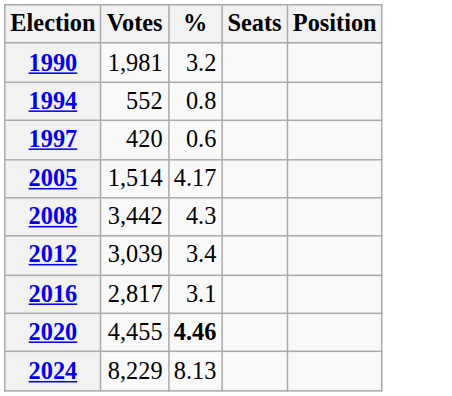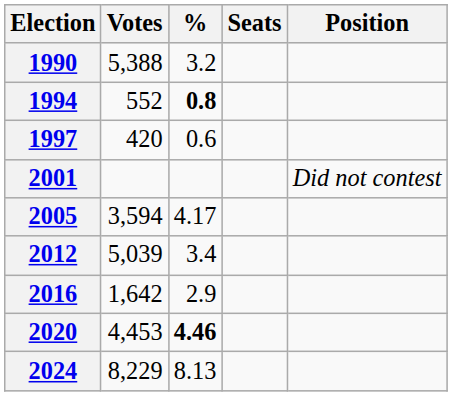1990 | Votes: 1,981 -> 5,388
1994 | %: normal -> bold
+ row: 2001 | Did not contest
2005 | Votes: 1,514 -> 3,594
- row: 2008 | 3,442 | 4.3
2012 | Votes: 3,039 -> 5,039
2016 | Votes: 2,817 -> 1,642
2016 | %: 3.1 -> 2.9
2020 | Votes: 4,455 -> 4,453
